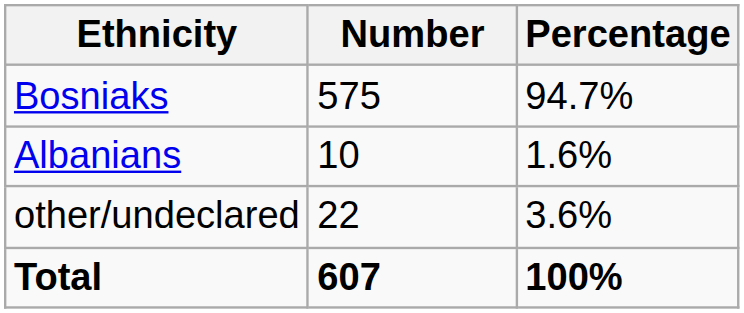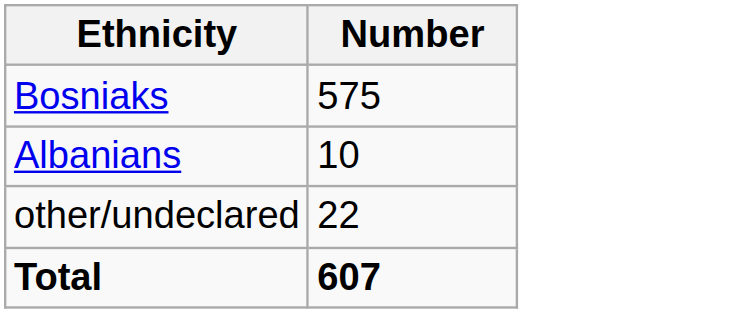- column: Percentage | 94.7% | 1.6% | 3.6% | 100%
